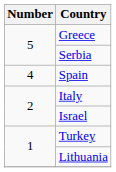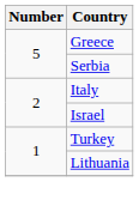- row: 4 | Spain
